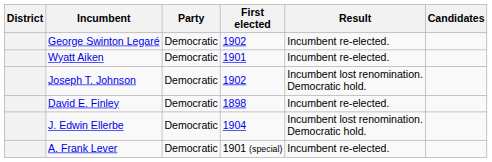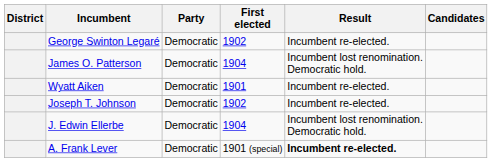+ row: James O. Patterson | Democratic | 1904 | Incumbent lost renomination. Democratic hold.
Joseph T. Johnson | Result: Incumbent lost renomination. Democratic hold. -> Incumbent re-elected.
- row: David E. Finley | Democratic | 1898 | Incumbent re-elected.
A. Frank Lever | Result: normal -> bold
